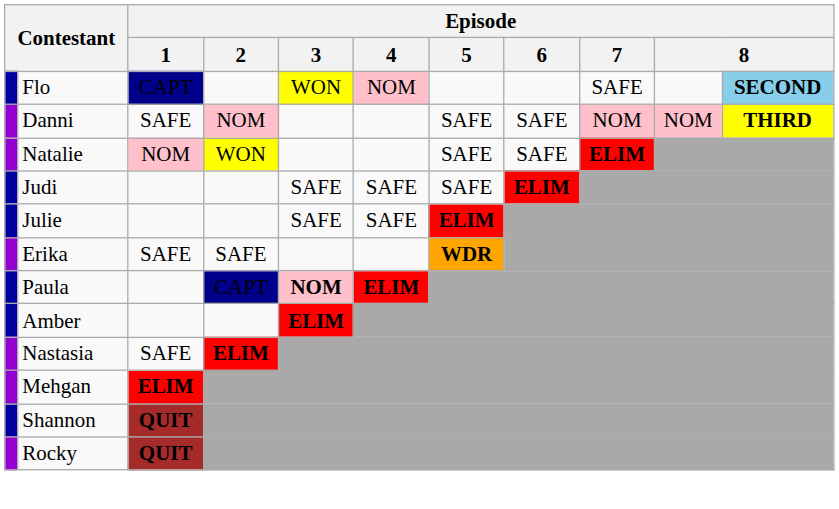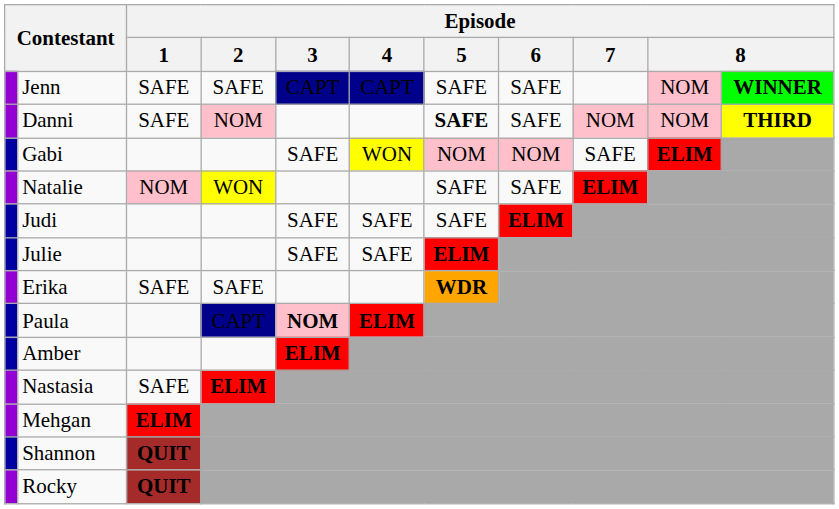+ row: Jenn | SAFE | SAFE | CAPT | CAPT | SAFE | SAFE | NOM | WINNER
- row: Flo | CAPT | WON | NOM | SAFE | SECOND
Danni | Episode / 5: normal -> bold
+ row: Gabi | SAFE | WON | NOM | NOM | SAFE | ELIM
